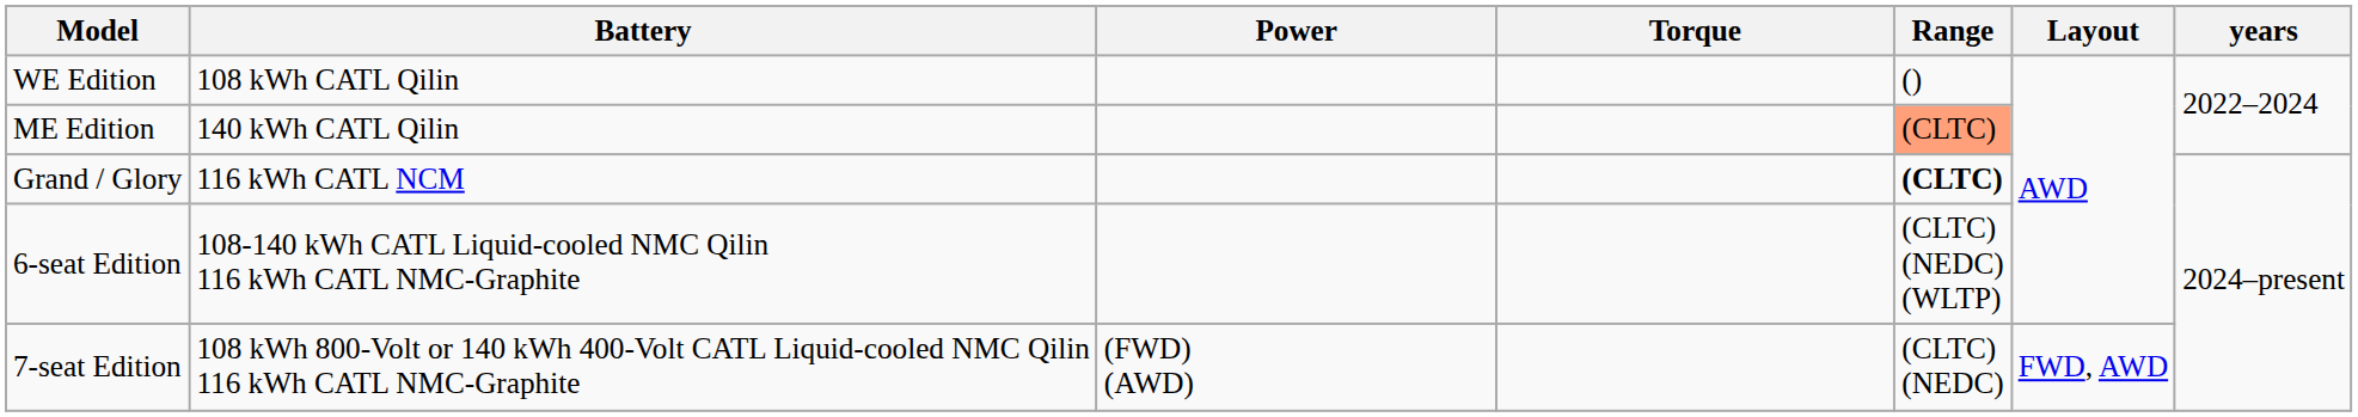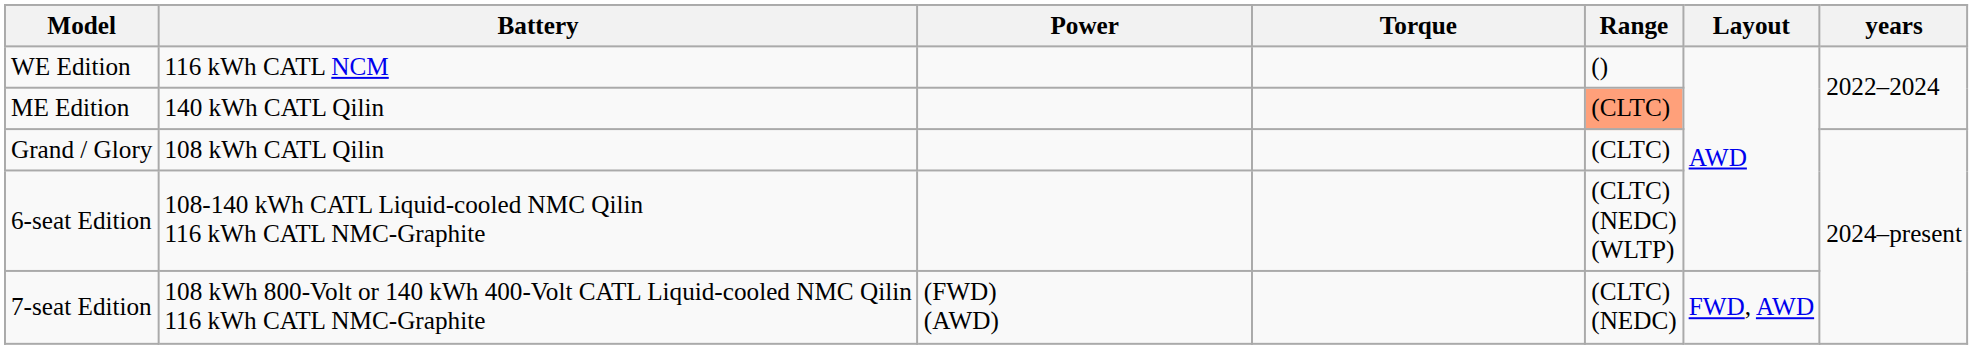WE Edition | Battery: 108 kWh CATL Qilin -> 116 kWh CATL NCM
Grand / Glory | Battery: 116 kWh CATL NCM -> 108 kWh CATL Qilin
Grand / Glory | Range: bold -> normal
